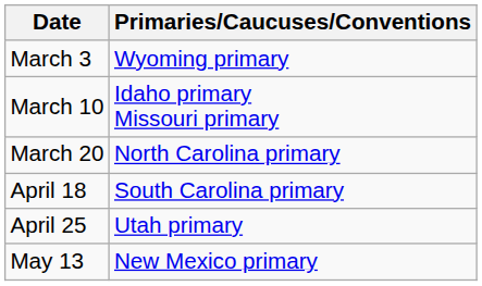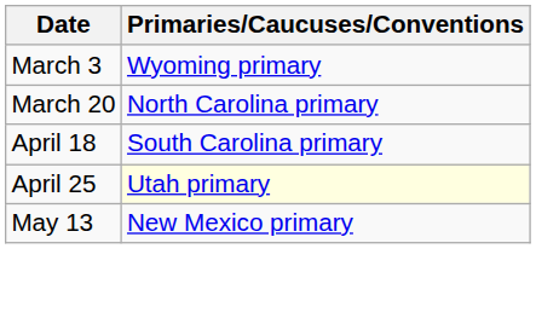- row: March 10 | Idaho primary Missouri primary
April 25 | Primaries/Caucuses/Conventions: no background -> lightyellow background
